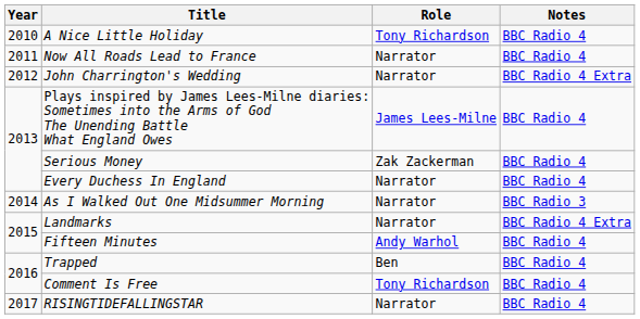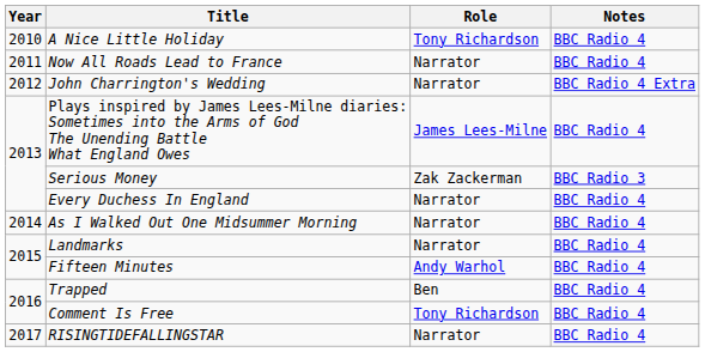Serious Money | Notes: BBC Radio 4 -> BBC Radio 3
As I Walked Out One Midsummer Morning | Notes: BBC Radio 3 -> BBC Radio 4
Landmarks | Notes: BBC Radio 4 Extra -> BBC Radio 4
